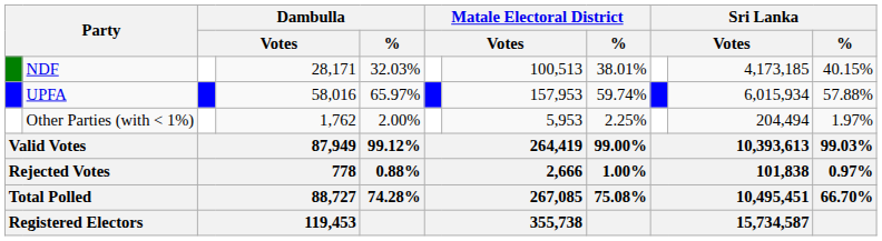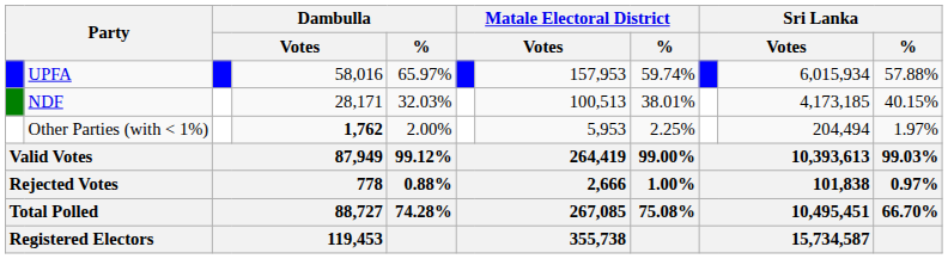rows swapped: UPFA <-> NDF
Other Parties (with < 1%) | column 4: normal -> bold
